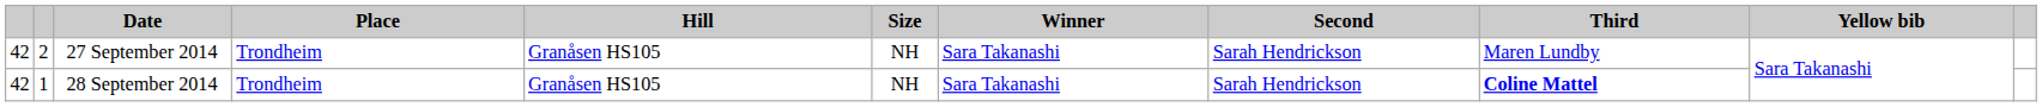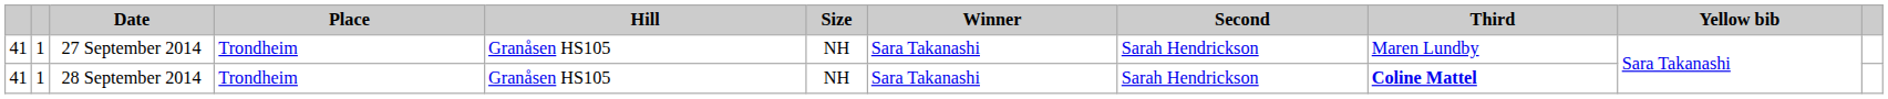27 September 2014 | column 1: 42 -> 41
27 September 2014 | column 2: 2 -> 1
28 September 2014 | column 1: 42 -> 41
